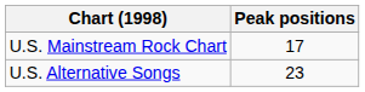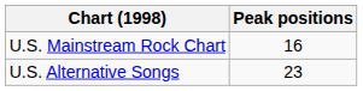U.S. Mainstream Rock Chart | Peak positions: 17 -> 16
